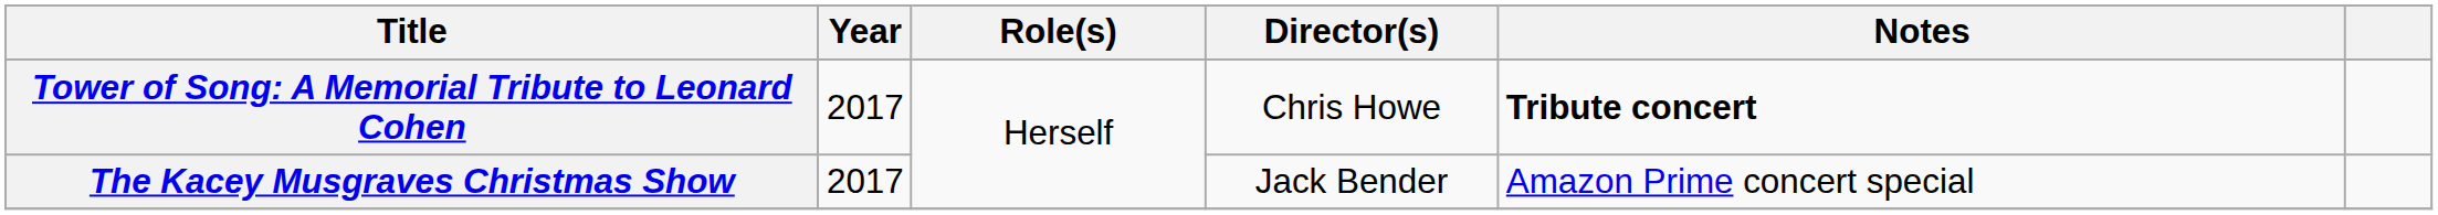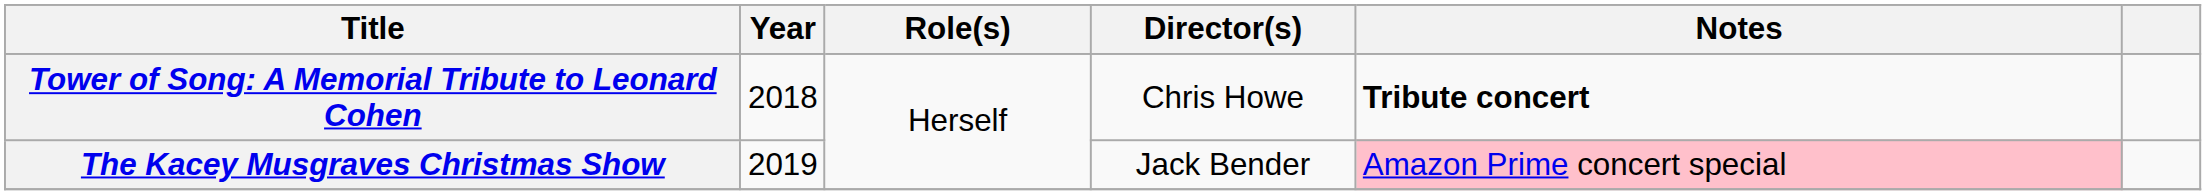Tower of Song: A Memorial Tribute to Leonard Cohen | Year: 2017 -> 2018
The Kacey Musgraves Christmas Show | Year: 2017 -> 2019
The Kacey Musgraves Christmas Show | Notes: no background -> pink background
